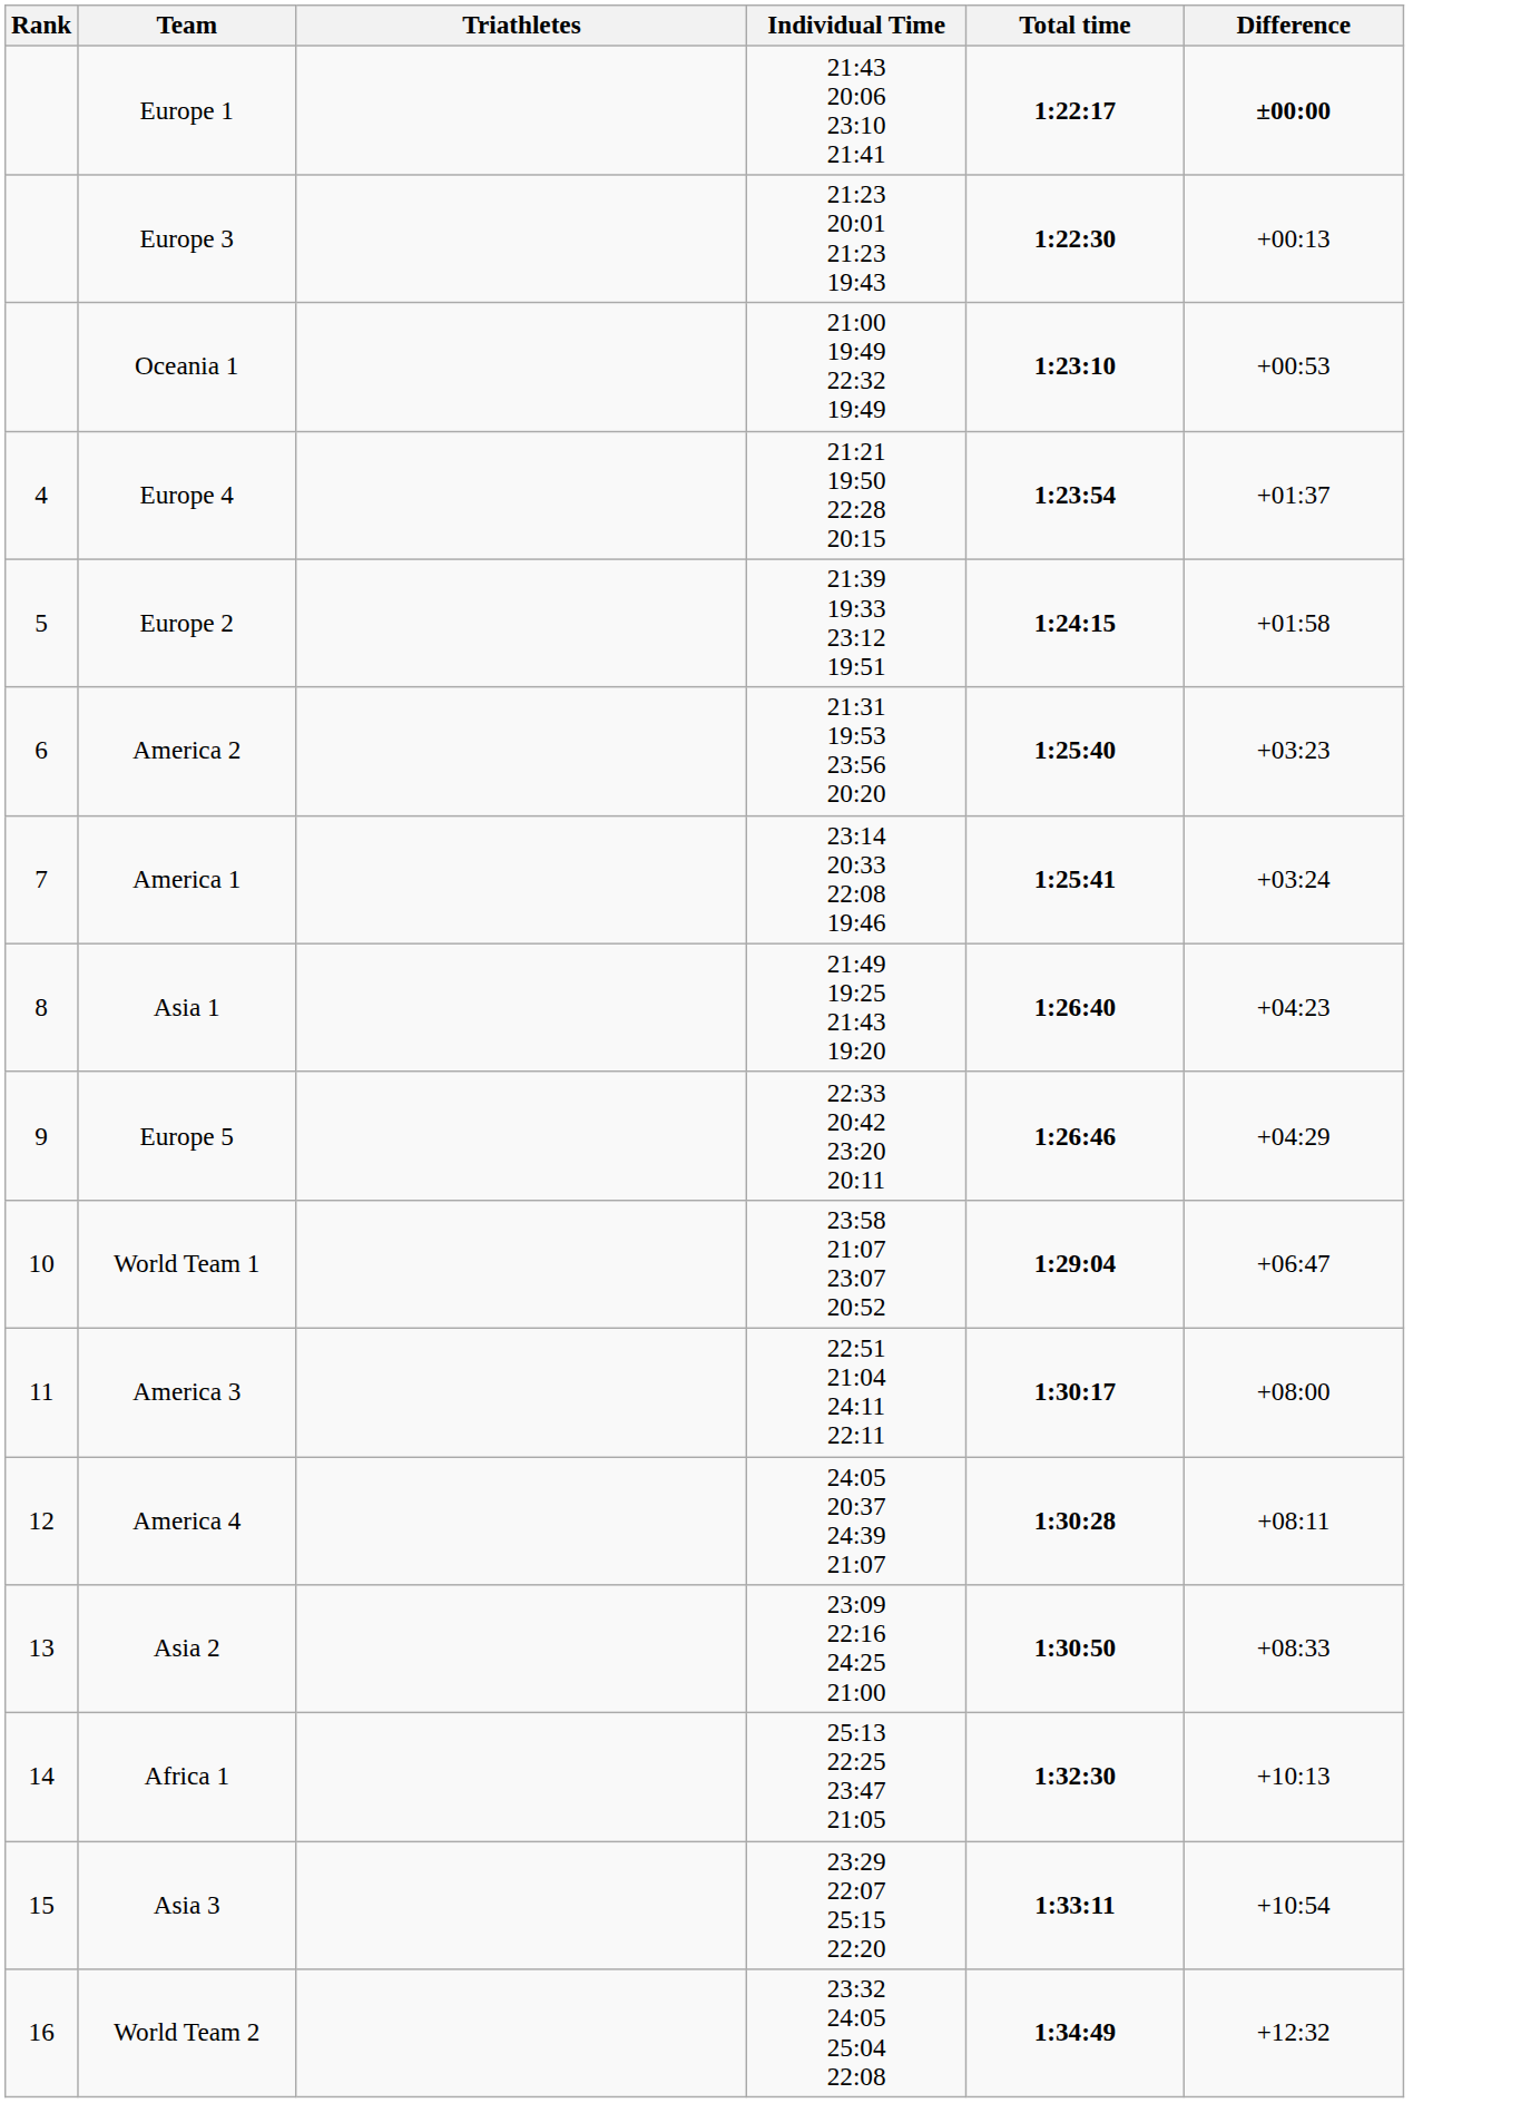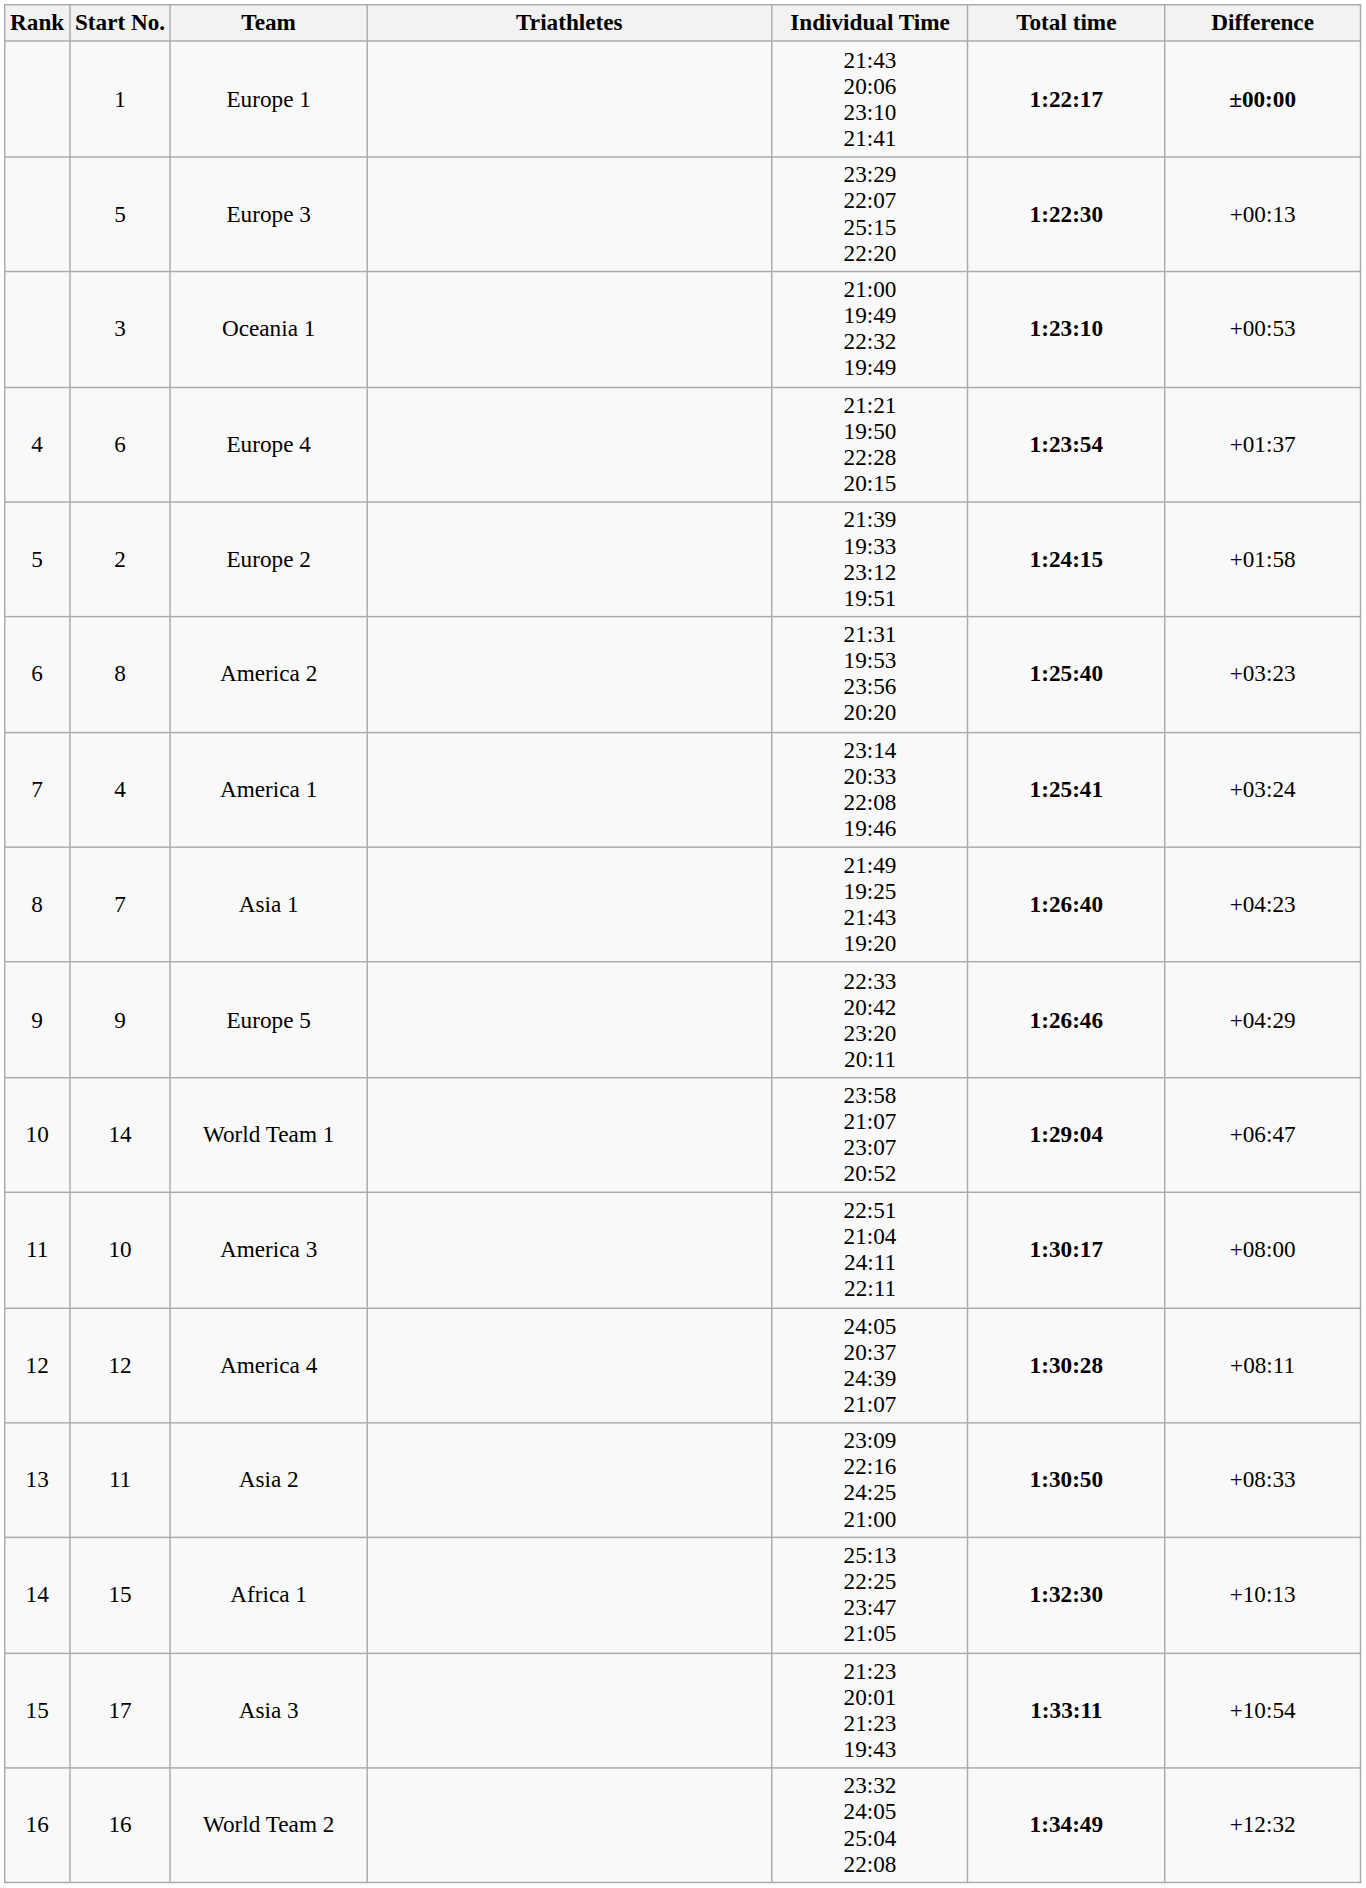+ column: Start No. | 1 | 5 | 3 | 6 | 2 | 8 | 4 | 7 | 9 | 14 | 10 | 12 | 11 | 15 | 17 | 16
Europe 3 | Individual Time: 21:23 20:01 21:23 19:43 -> 23:29 22:07 25:15 22:20
Asia 3 | Individual Time: 23:29 22:07 25:15 22:20 -> 21:23 20:01 21:23 19:43
